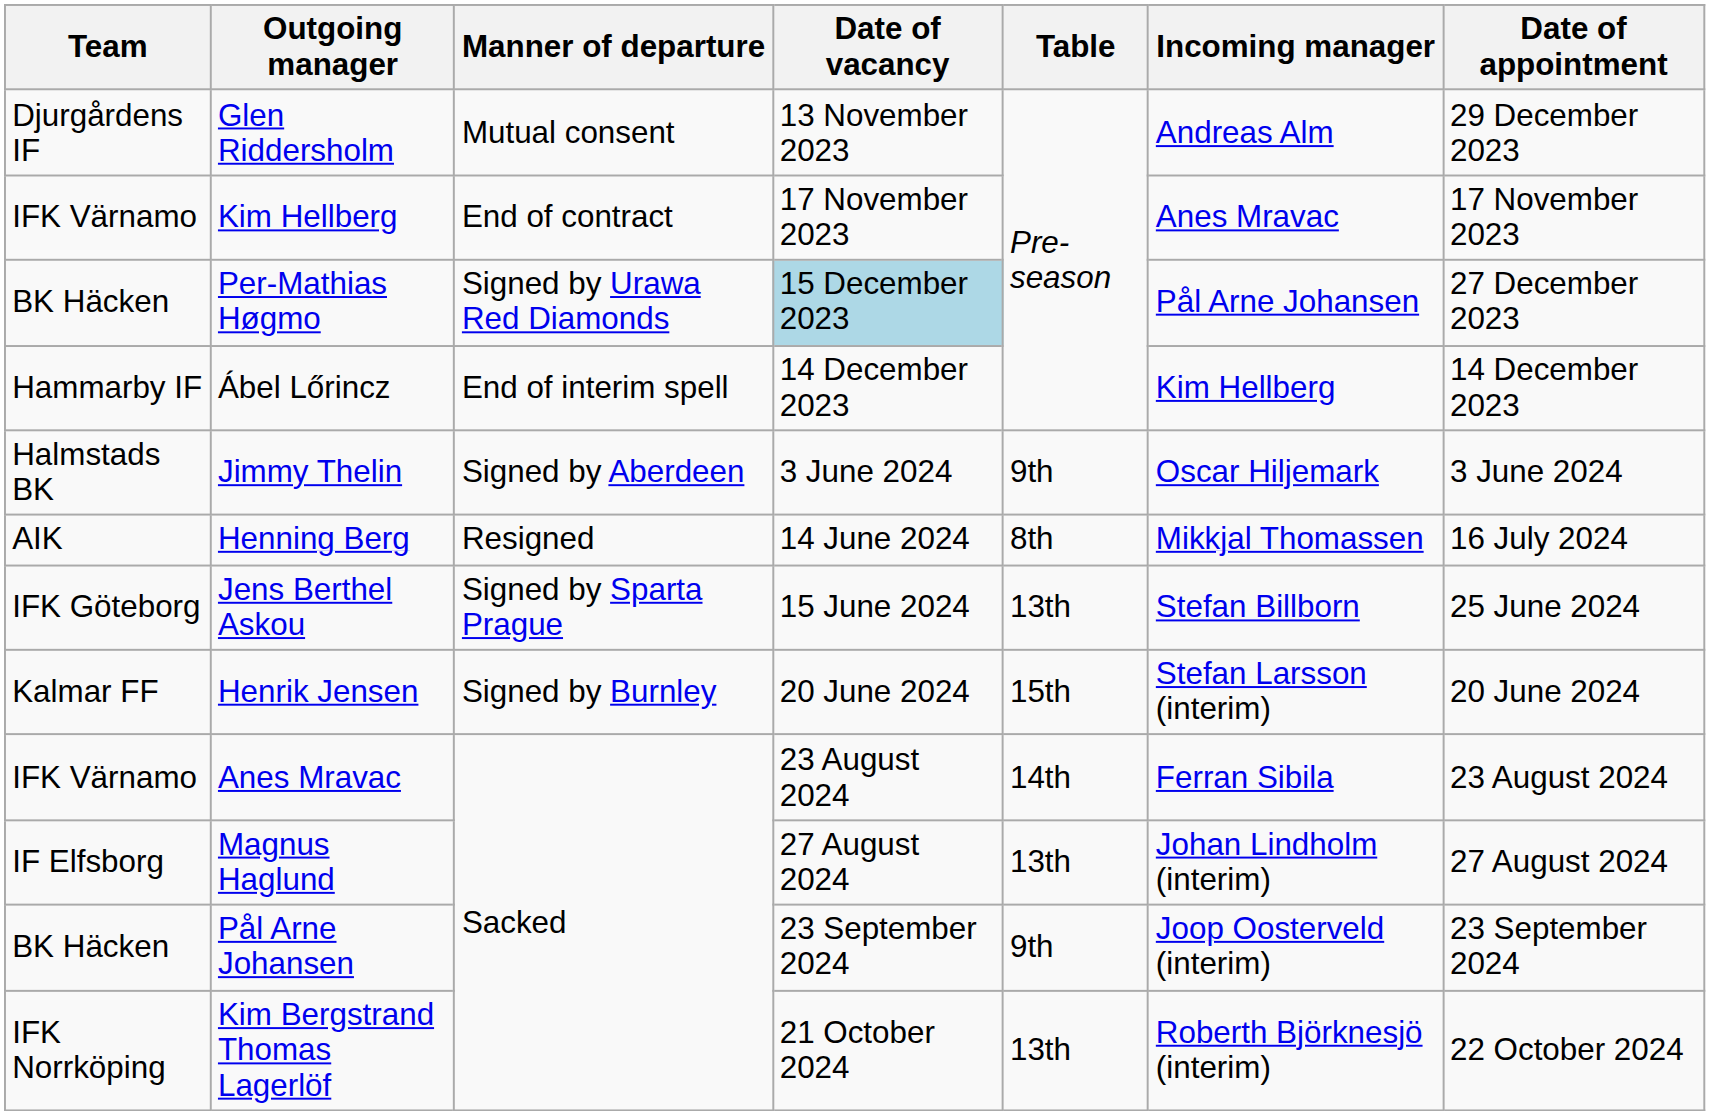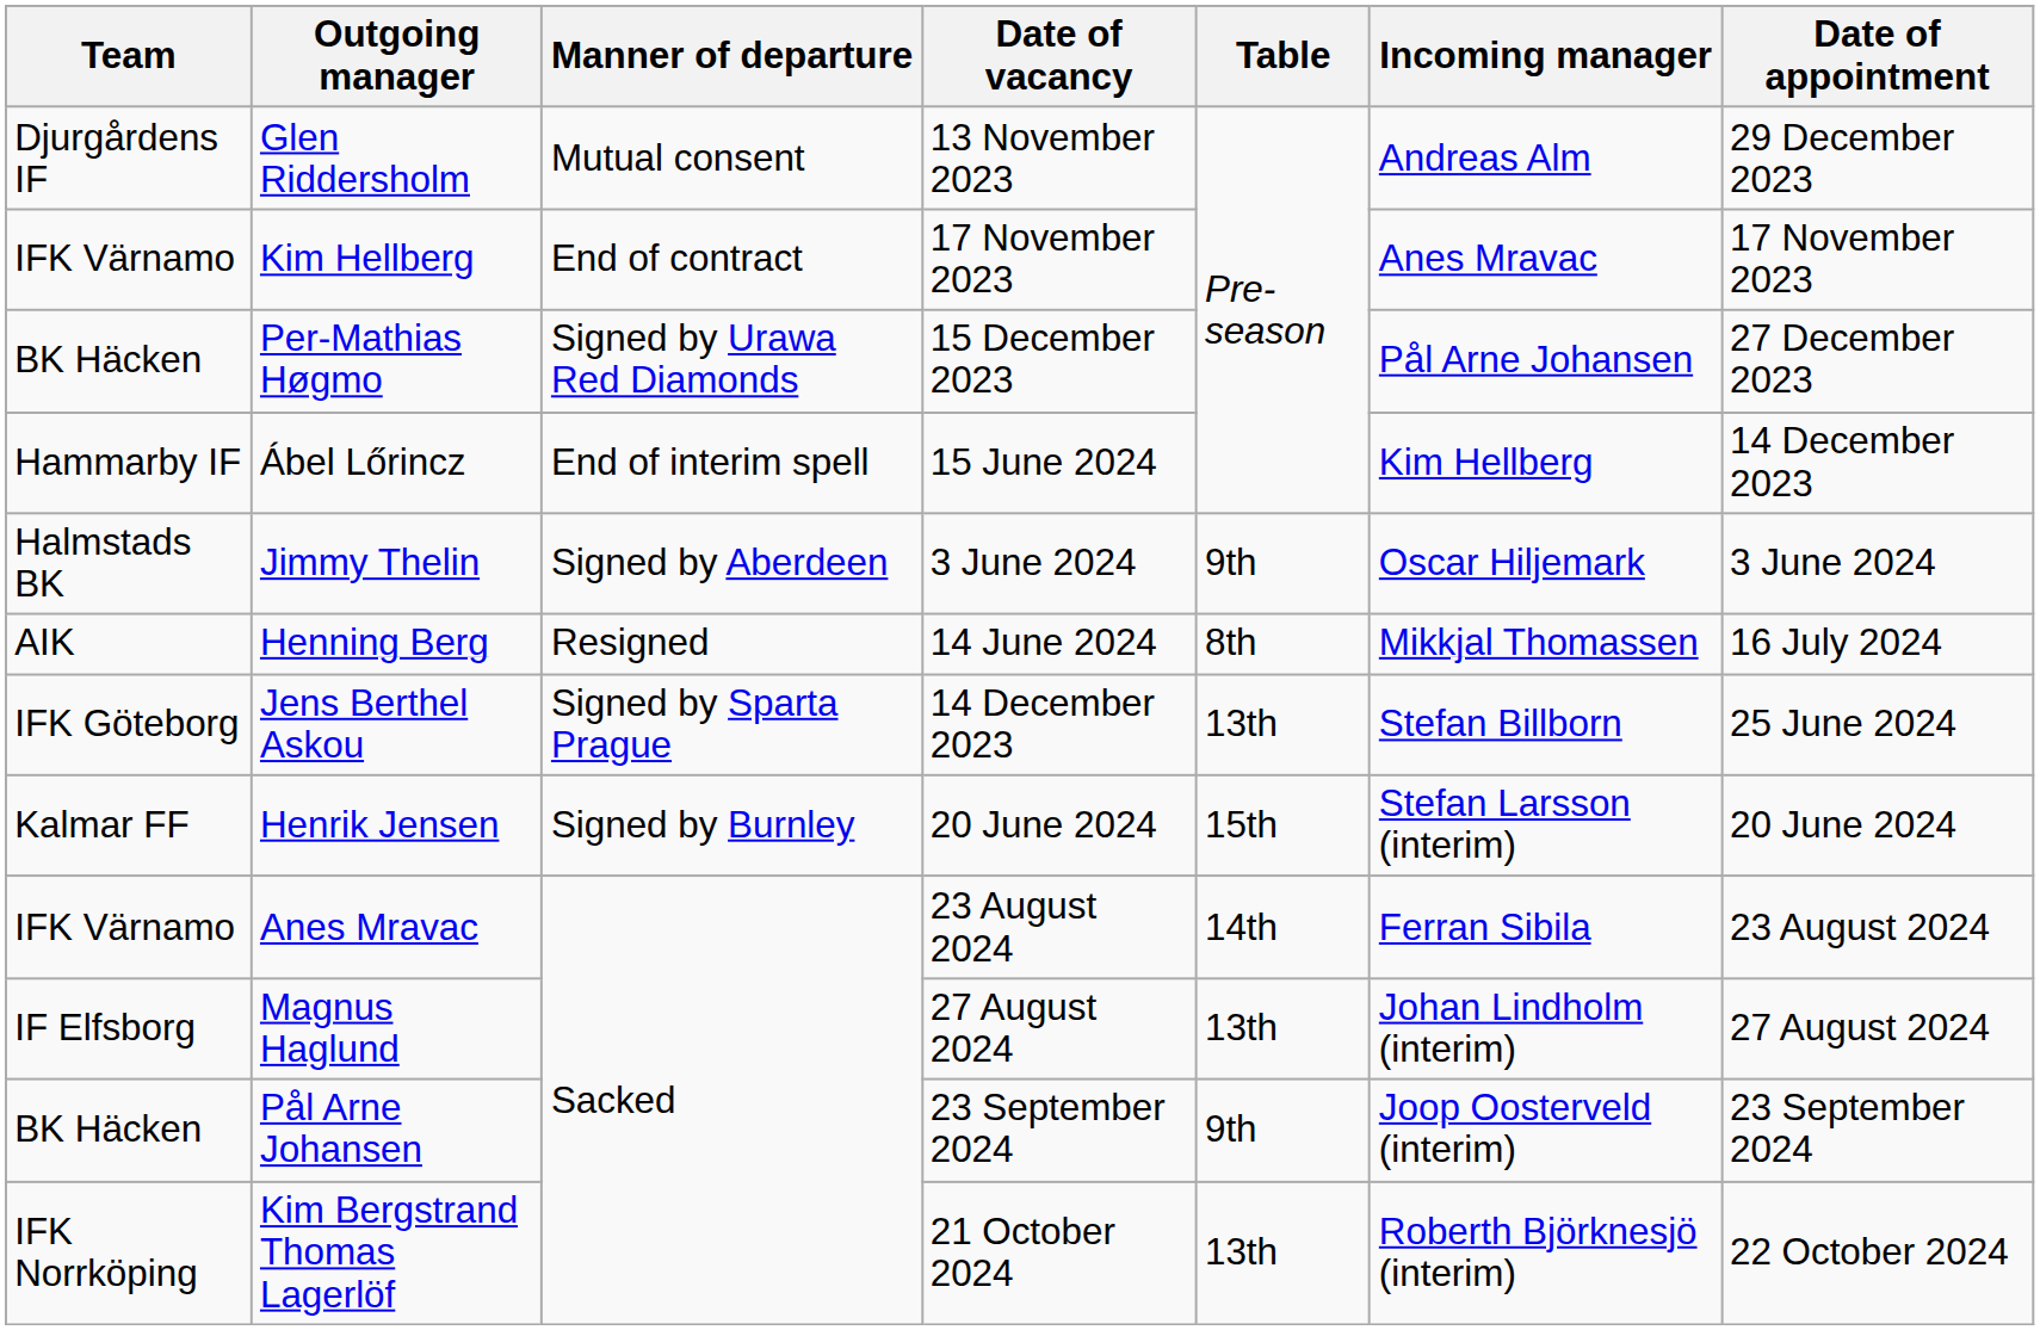Per-Mathias Høgmo | Date of vacancy: lightblue background -> no background
Ábel Lőrincz | Date of vacancy: 14 December 2023 -> 15 June 2024
Jens Berthel Askou | Date of vacancy: 15 June 2024 -> 14 December 2023
